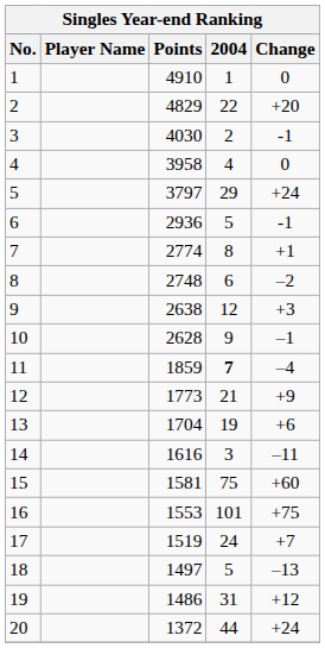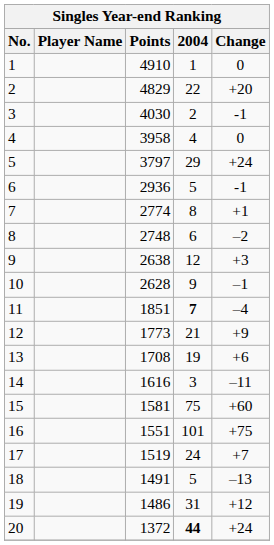11 | Points: 1859 -> 1851
13 | Points: 1704 -> 1708
16 | Points: 1553 -> 1551
18 | Points: 1497 -> 1491
20 | 2004: normal -> bold
